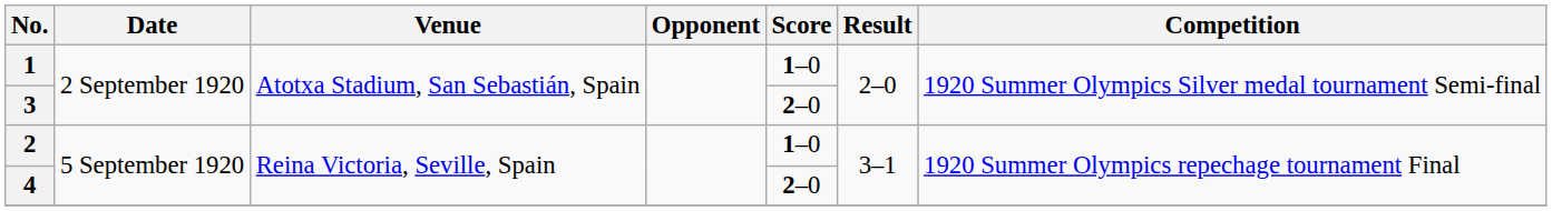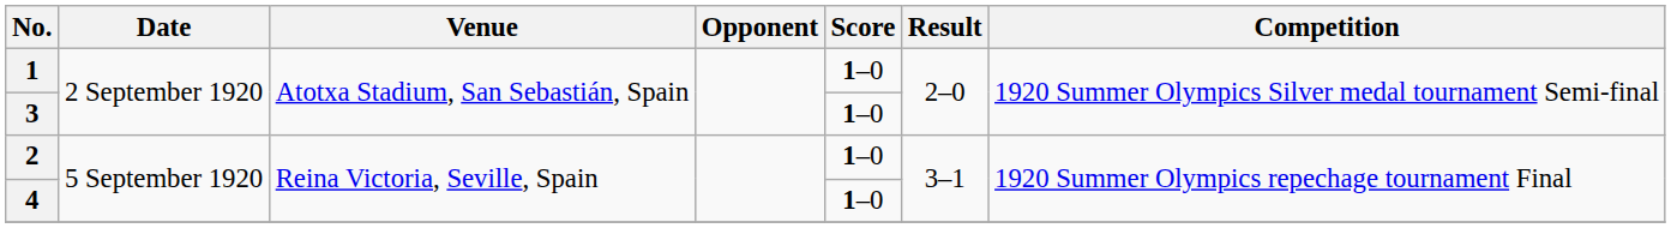3 | Score: 2–0 -> 1–0
4 | Score: 2–0 -> 1–0
